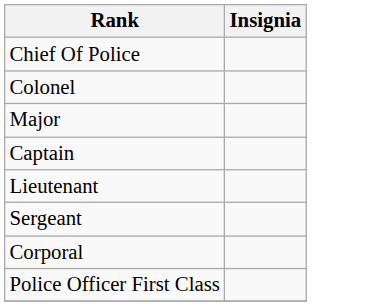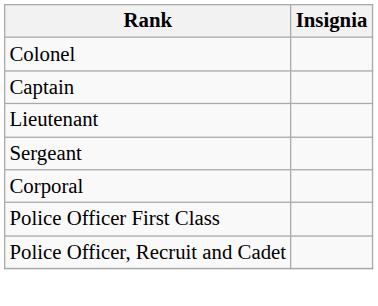- row: Chief Of Police
- row: Major
+ row: Police Officer, Recruit and Cadet
